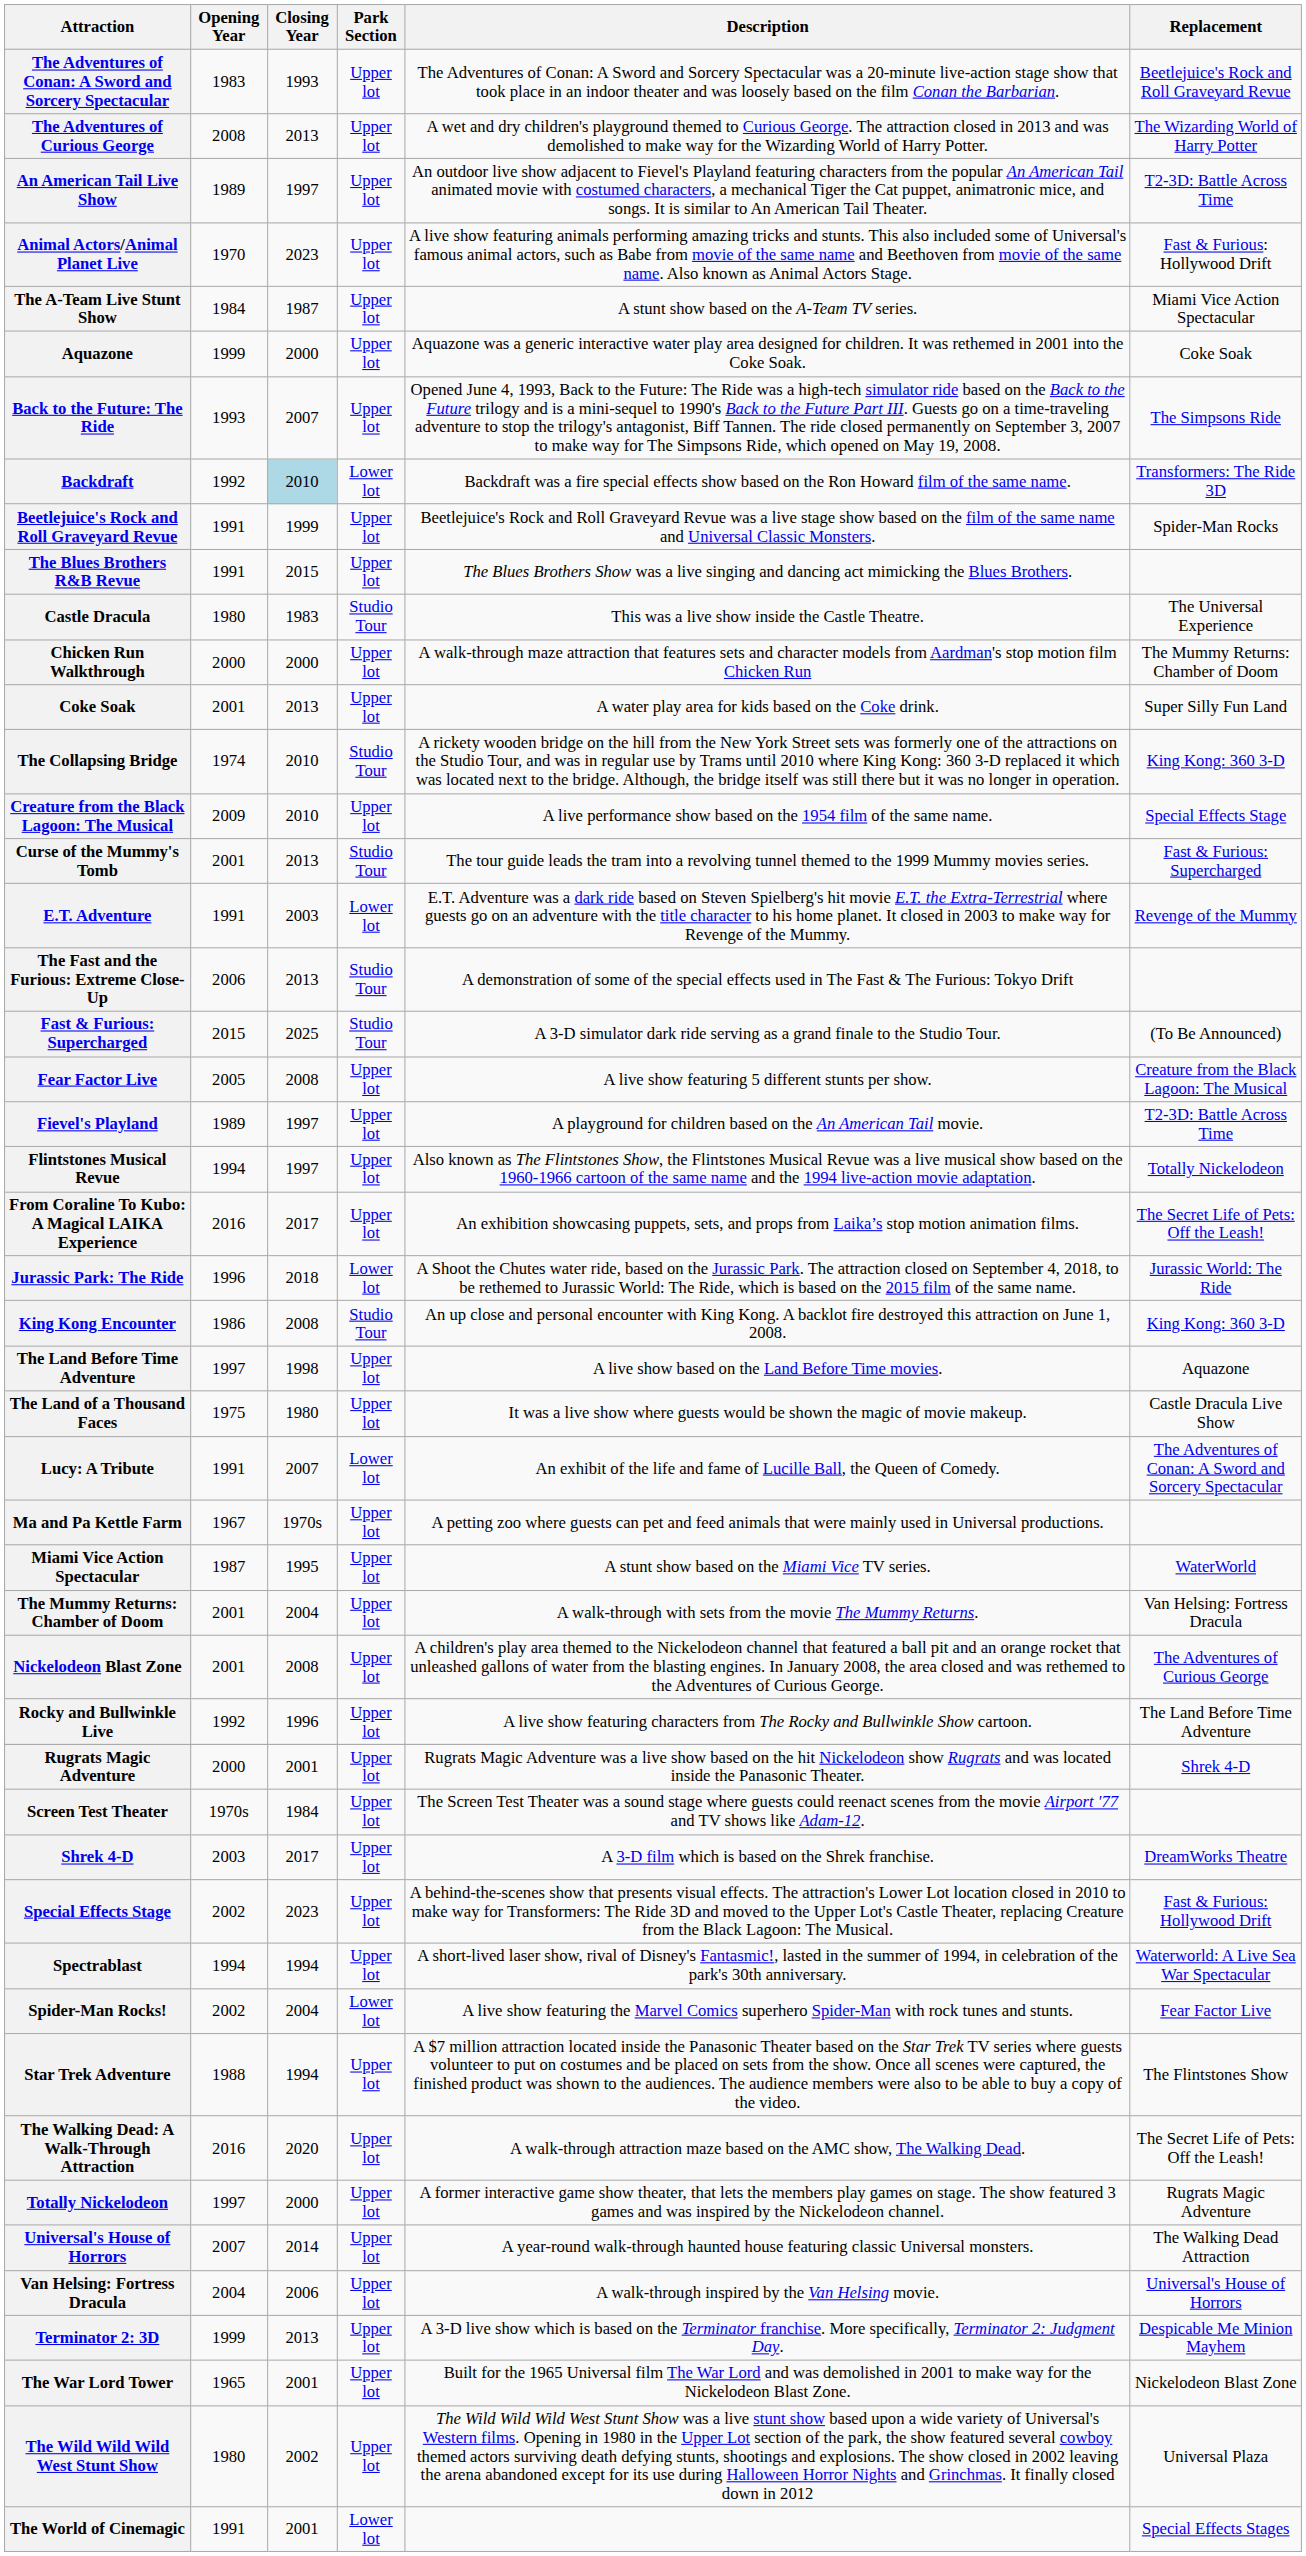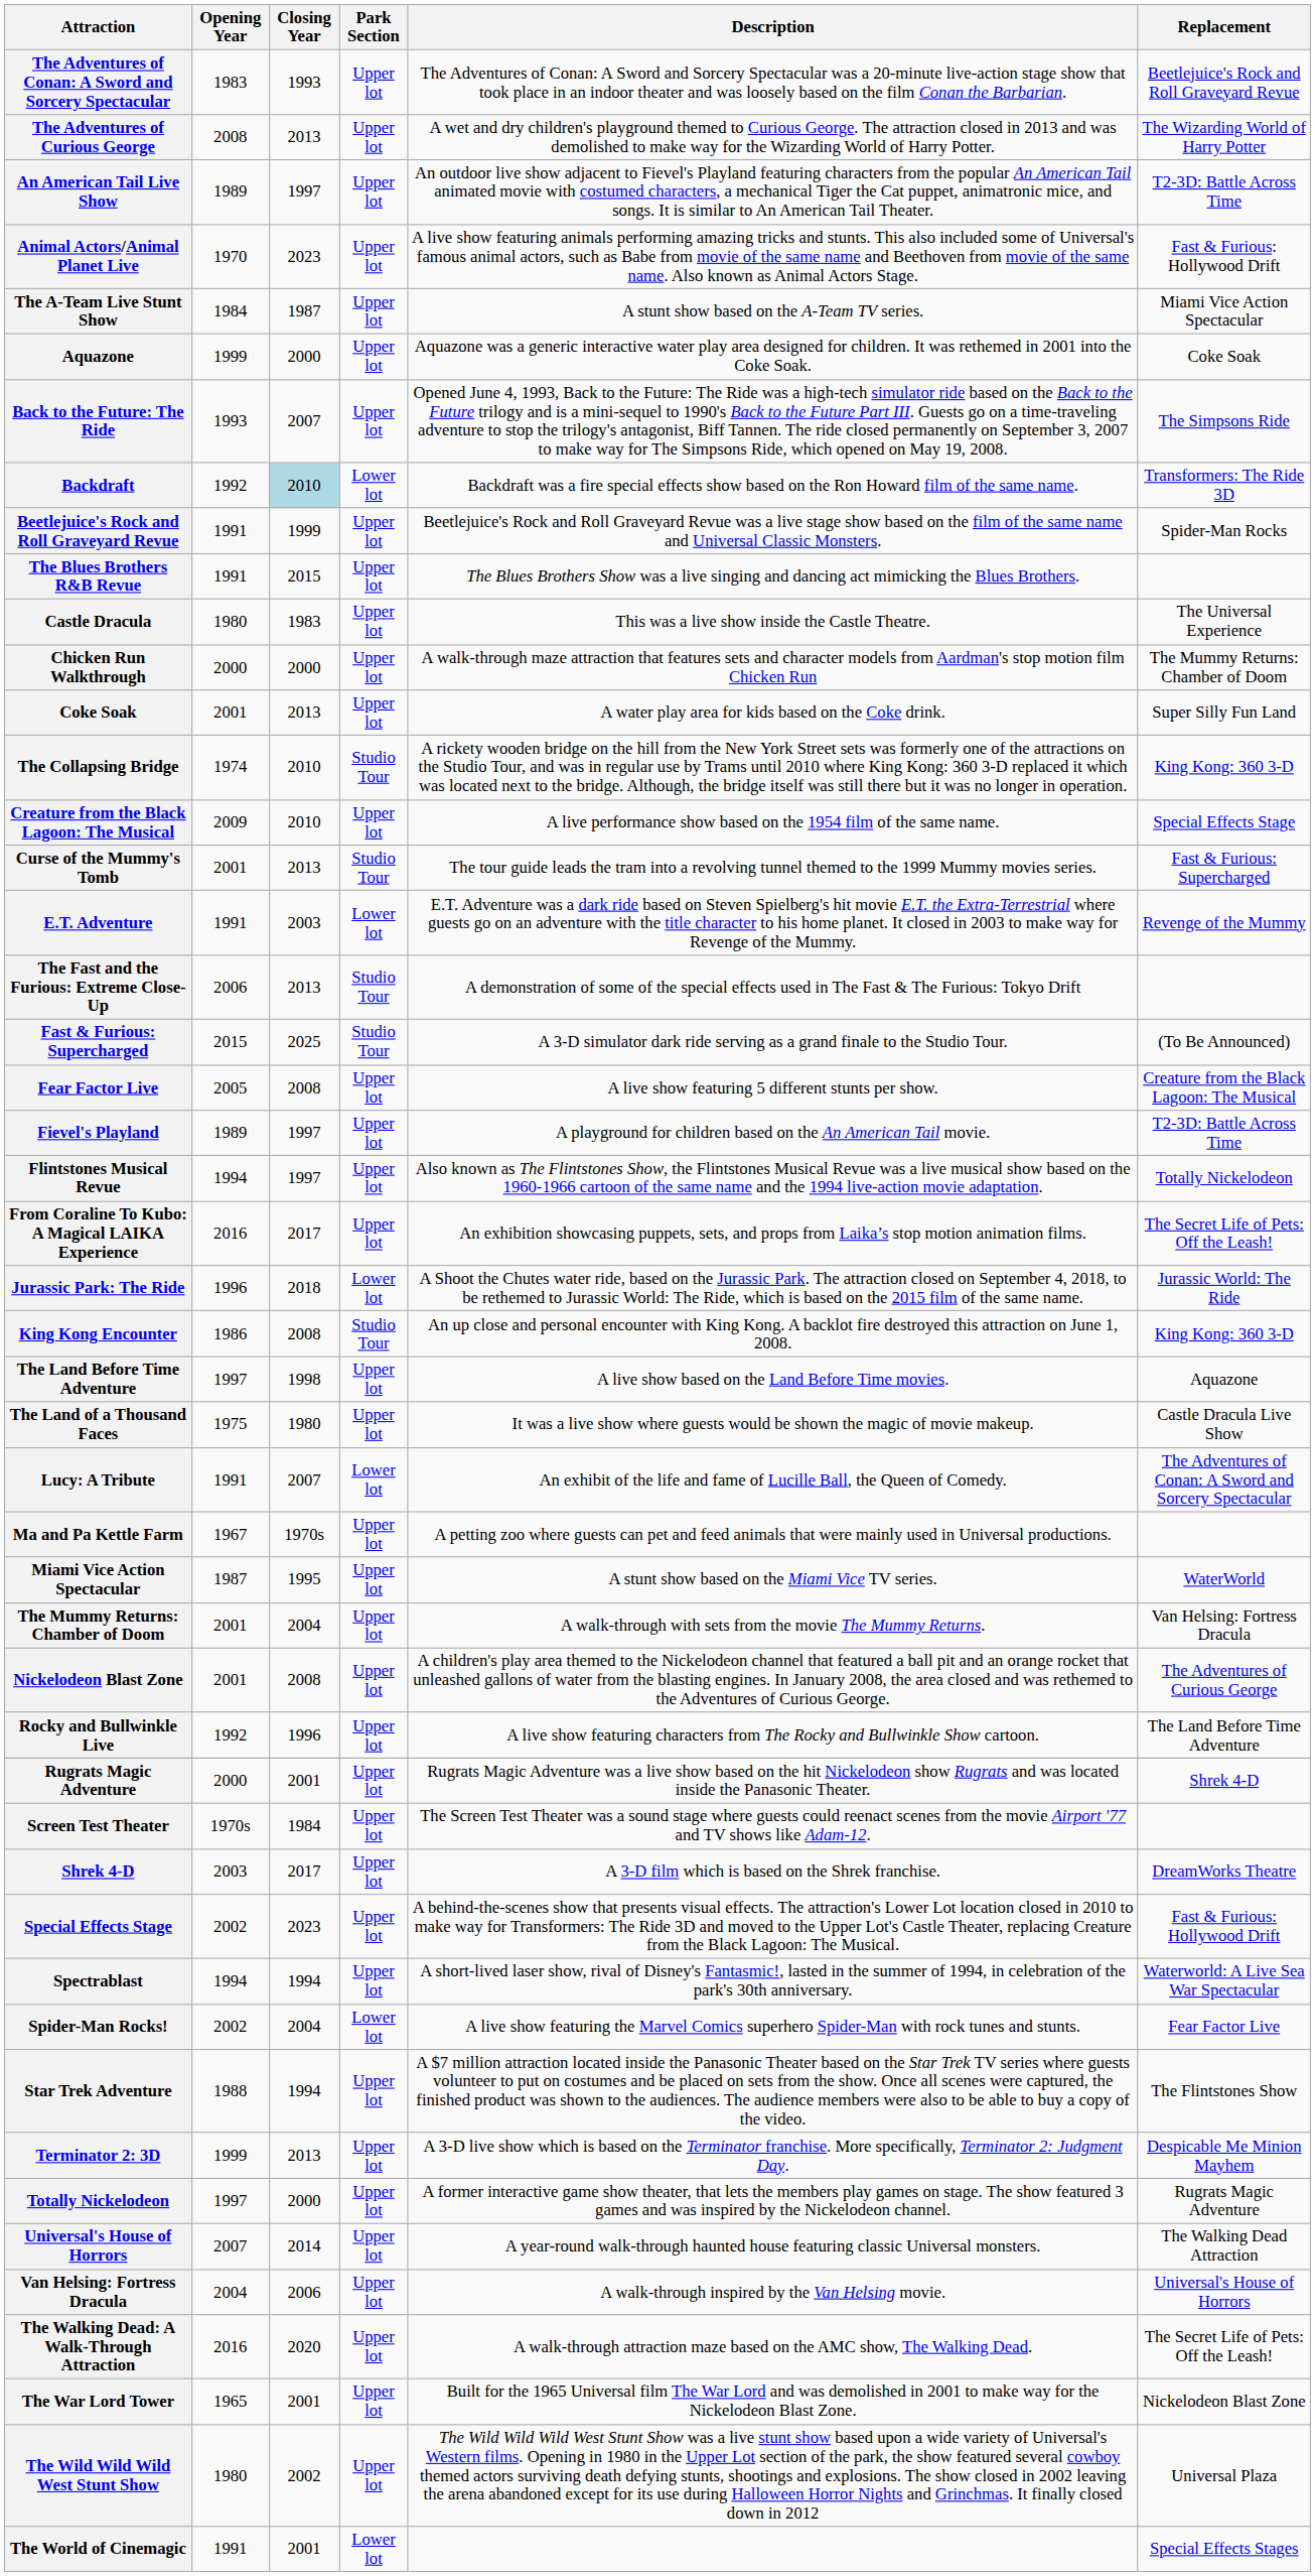Castle Dracula | Park Section: Studio Tour -> Upper lot
rows swapped: Terminator 2: 3D <-> The Walking Dead: A Walk-Through Attraction
